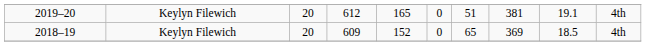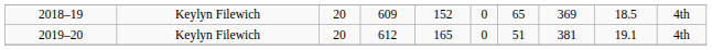rows swapped: 2018–19 <-> 2019–20
